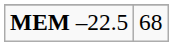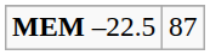MEM –22.5 | column 2: 68 -> 87
